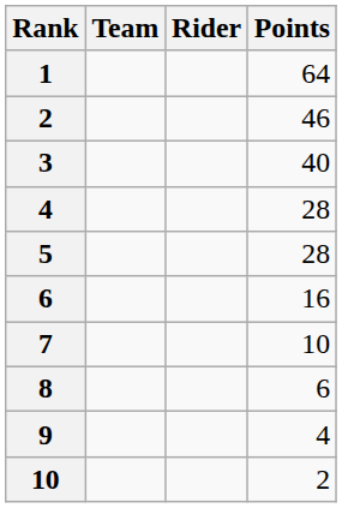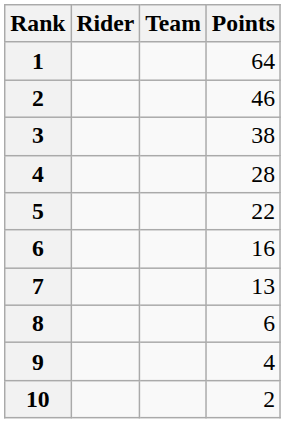columns swapped: Rider <-> Team
3 | Points: 40 -> 38
5 | Points: 28 -> 22
7 | Points: 10 -> 13
